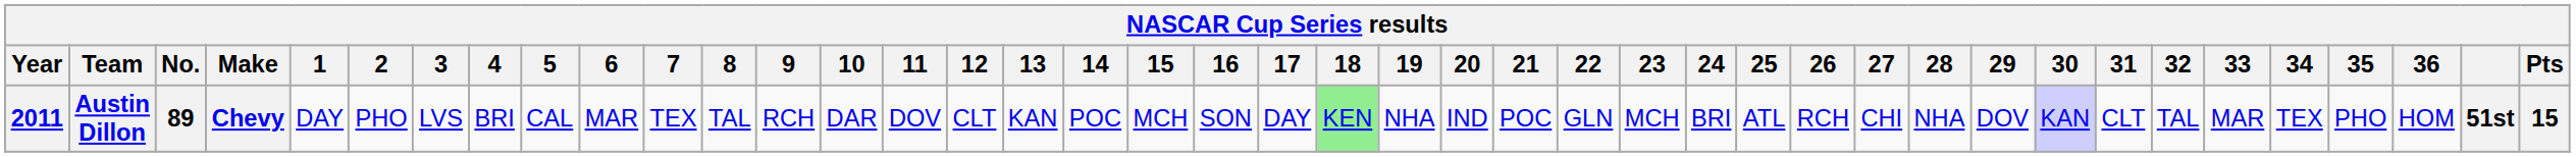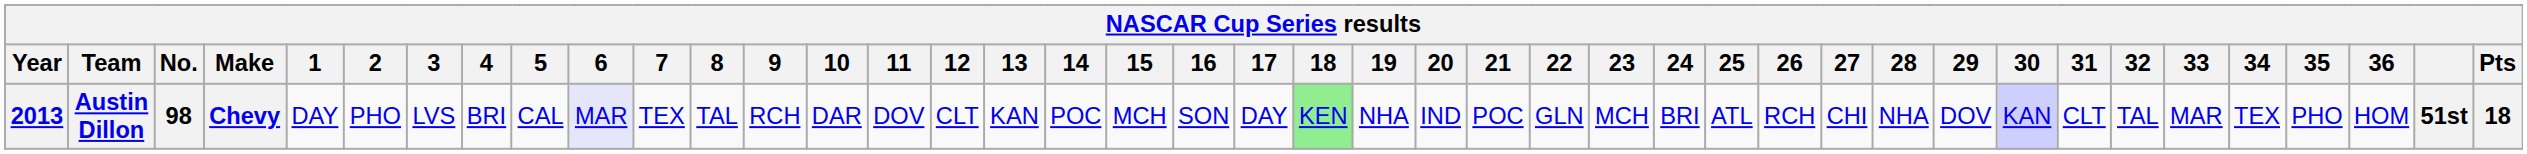Austin Dillon | Year: 2011 -> 2013
Austin Dillon | No.: 89 -> 98
Austin Dillon | 6: no background -> lavender background
Austin Dillon | Pts: 15 -> 18
